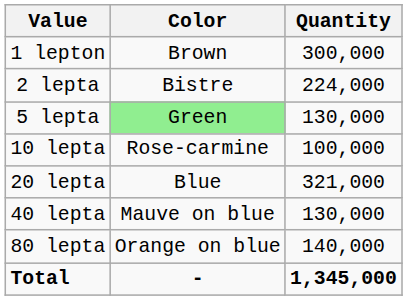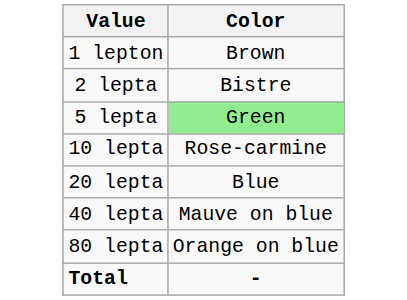- column: Quantity | 300,000 | 224,000 | 130,000 | 100,000 | 321,000 | 130,000 | 140,000 | 1,345,000
